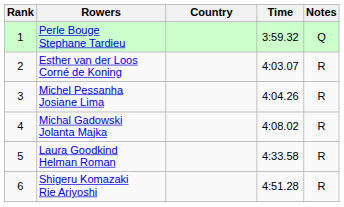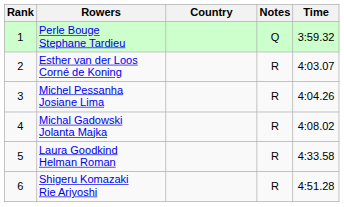columns swapped: Time <-> Notes
